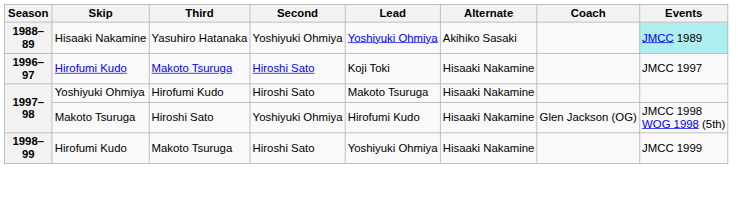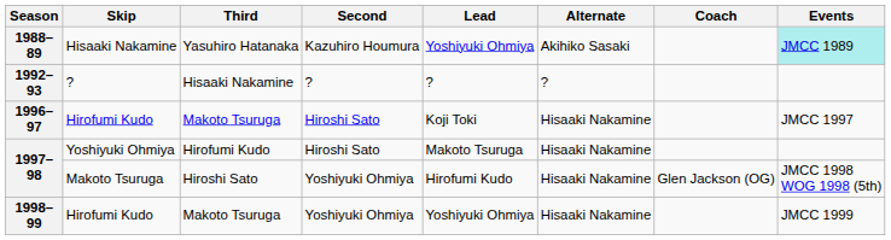1988–89 | Second: Yoshiyuki Ohmiya -> Kazuhiro Houmura
+ row: 1992–93 | ? | Hisaaki Nakamine | ? | ? | ?
1998–99 | Second: Hiroshi Sato -> Yoshiyuki Ohmiya
